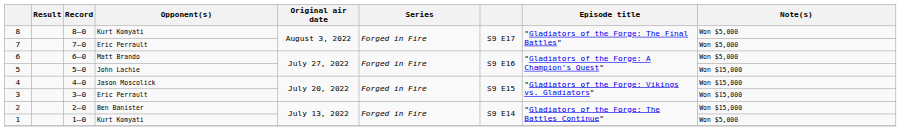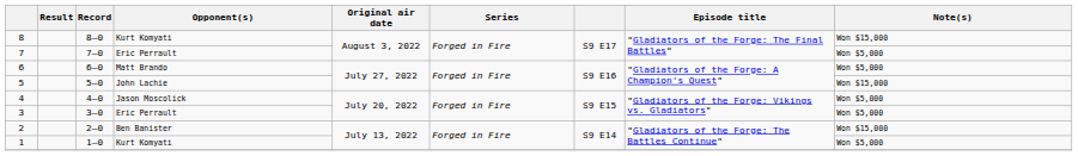8 | Note(s): Won $5,000 -> Won $15,000
4 | Note(s): Won $15,000 -> Won $5,000
3 | Note(s): Won $15,000 -> Won $5,000
